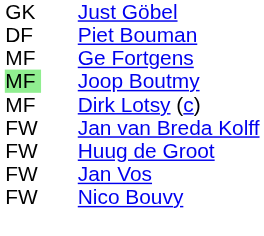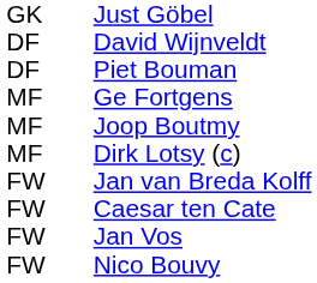+ row: DF | David Wijnveldt
Joop Boutmy | column 1: lightgreen background -> no background
- row: FW | Huug de Groot
+ row: FW | Caesar ten Cate
